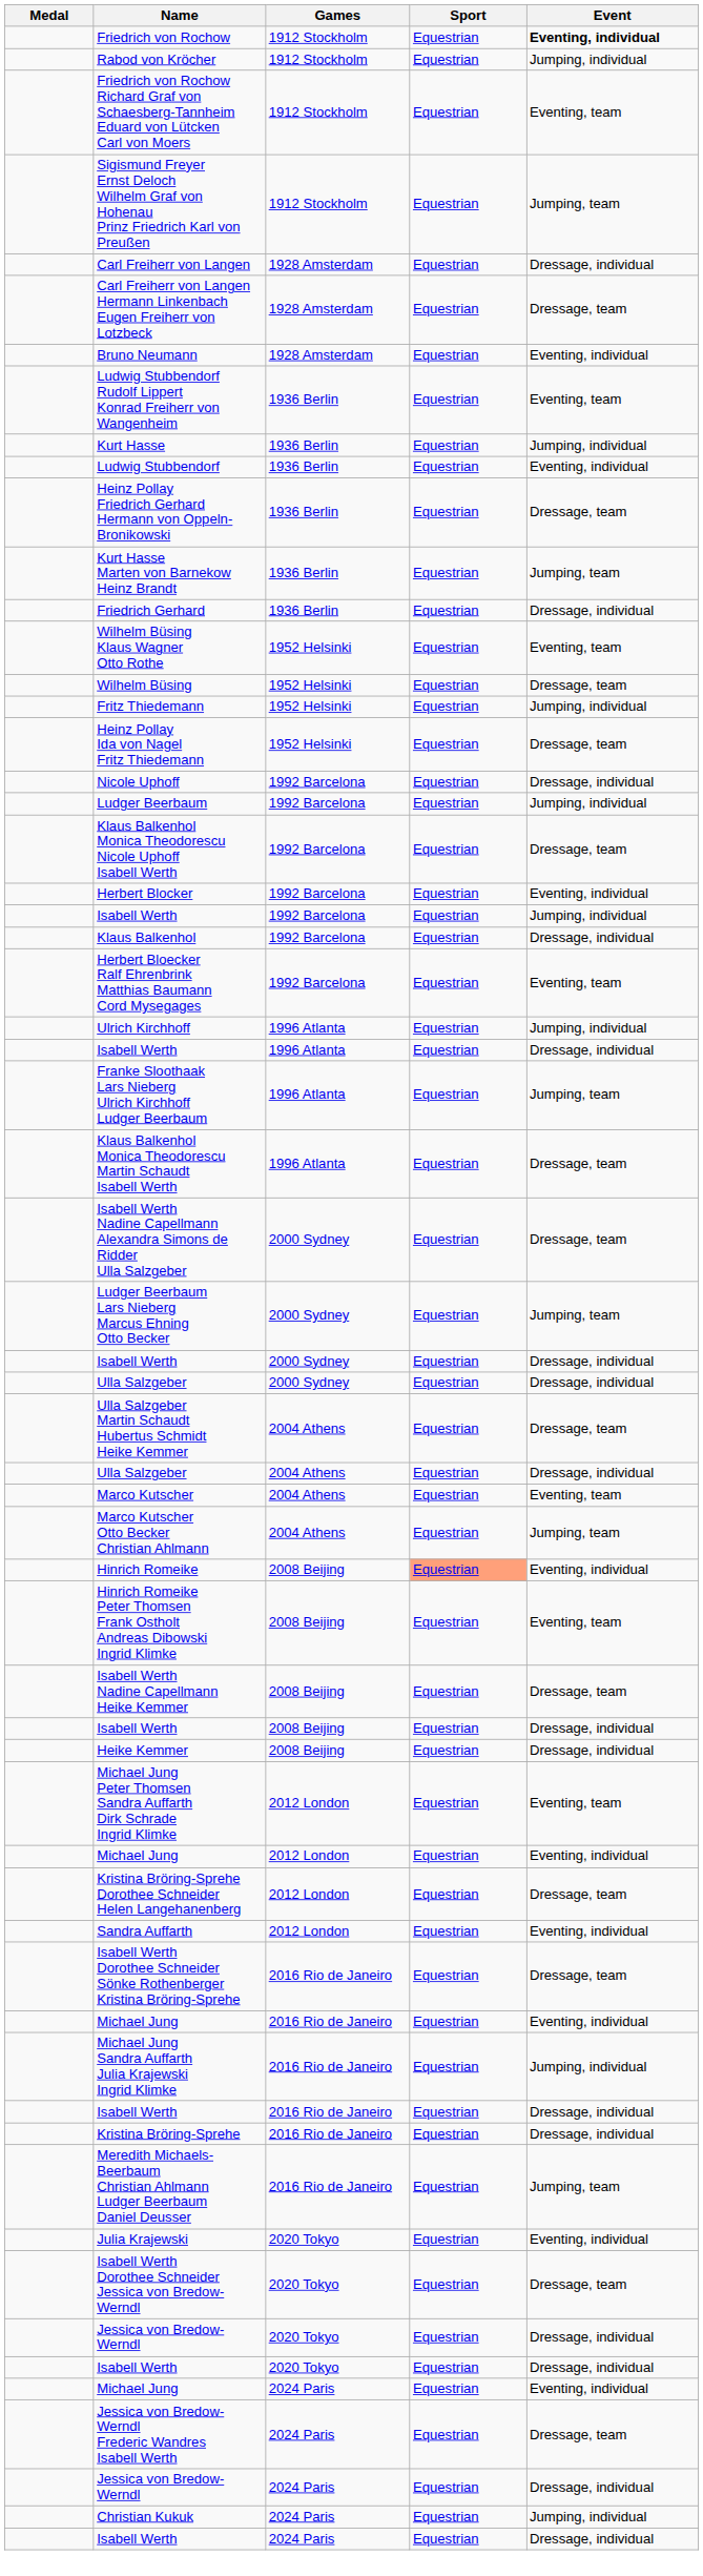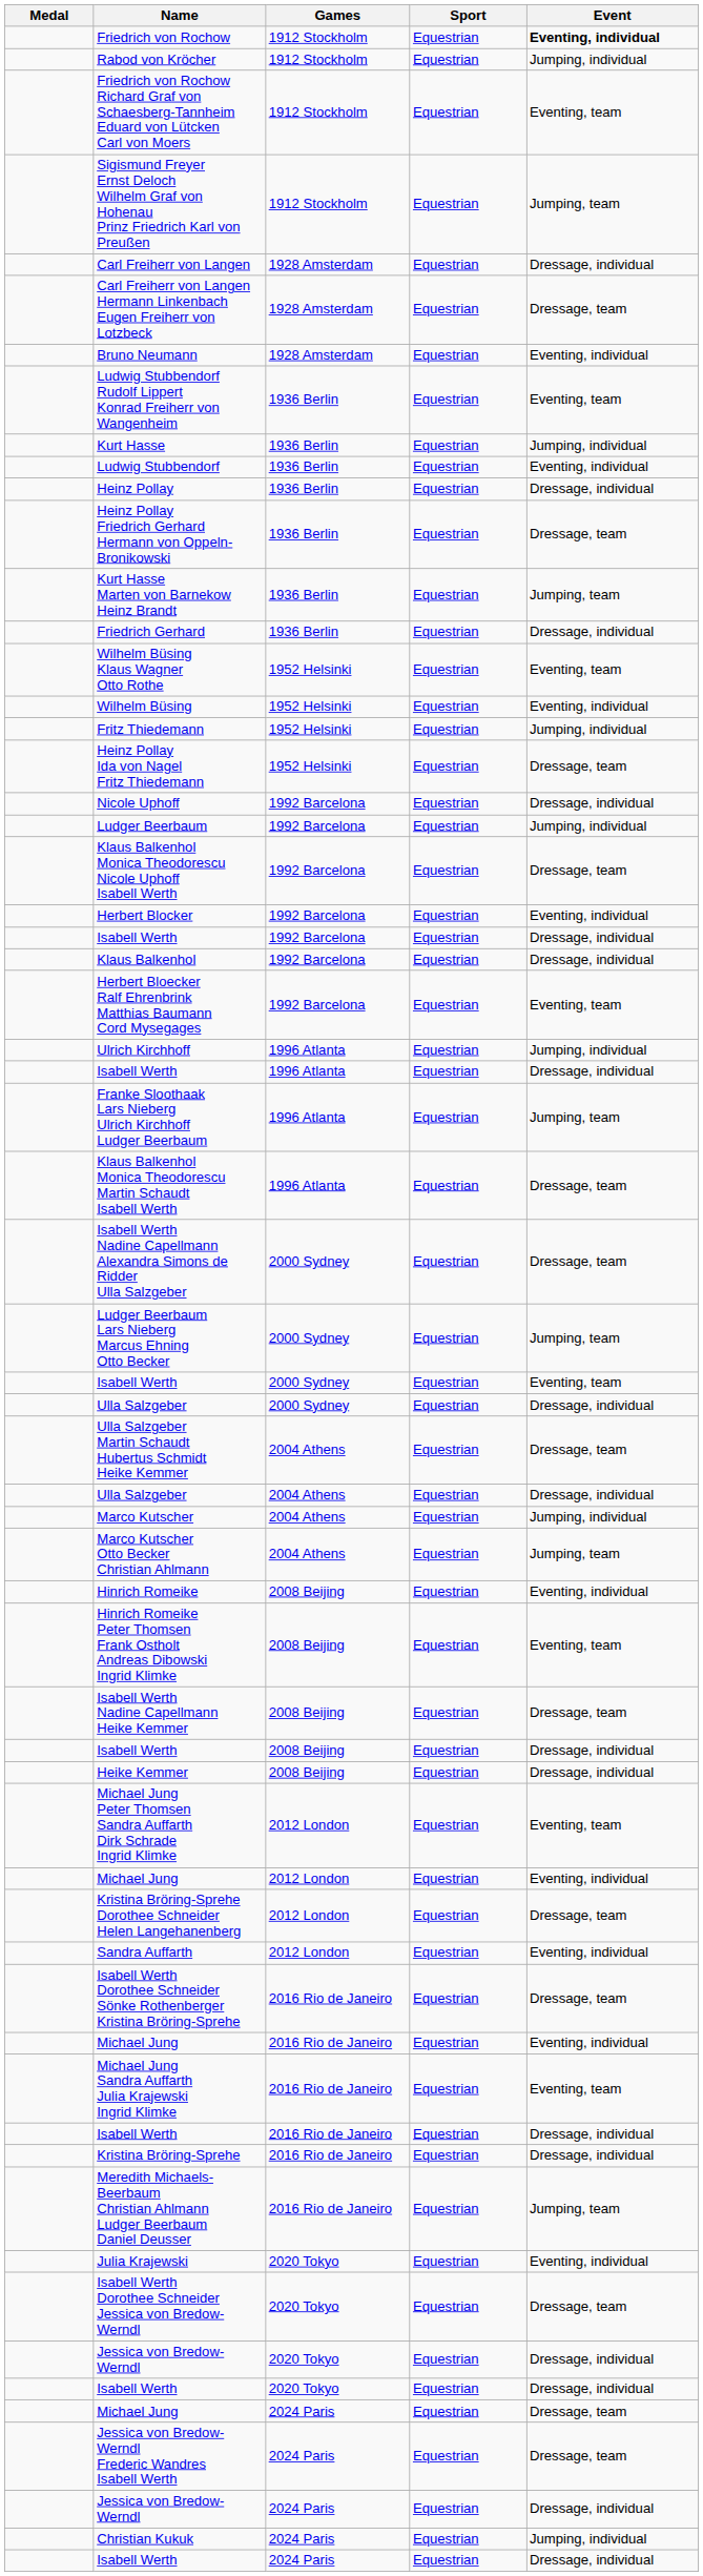+ row: Heinz Pollay | 1936 Berlin | Equestrian | Dressage, individual
Wilhelm Büsing | Event: Dressage, team -> Eventing, individual
Isabell Werth / 1992 Barcelona | Event: Jumping, individual -> Dressage, individual
Isabell Werth / 2000 Sydney | Event: Dressage, individual -> Eventing, team
Marco Kutscher | Event: Eventing, team -> Jumping, individual
Hinrich Romeike | Sport: lightsalmon background -> no background
Michael Jung Sandra Auffarth Julia Krajewski Ingrid Klimke | Event: Jumping, individual -> Eventing, team
Michael Jung / 2024 Paris | Event: Eventing, individual -> Dressage, team
